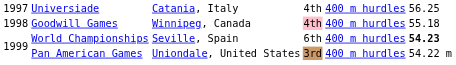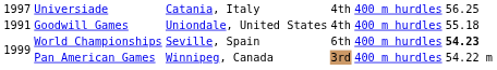Goodwill Games | column 1: 1998 -> 1991
Goodwill Games | column 3: Winnipeg, Canada -> Uniondale, United States
Goodwill Games | column 4: pink background -> no background
Pan American Games | column 3: Uniondale, United States -> Winnipeg, Canada
